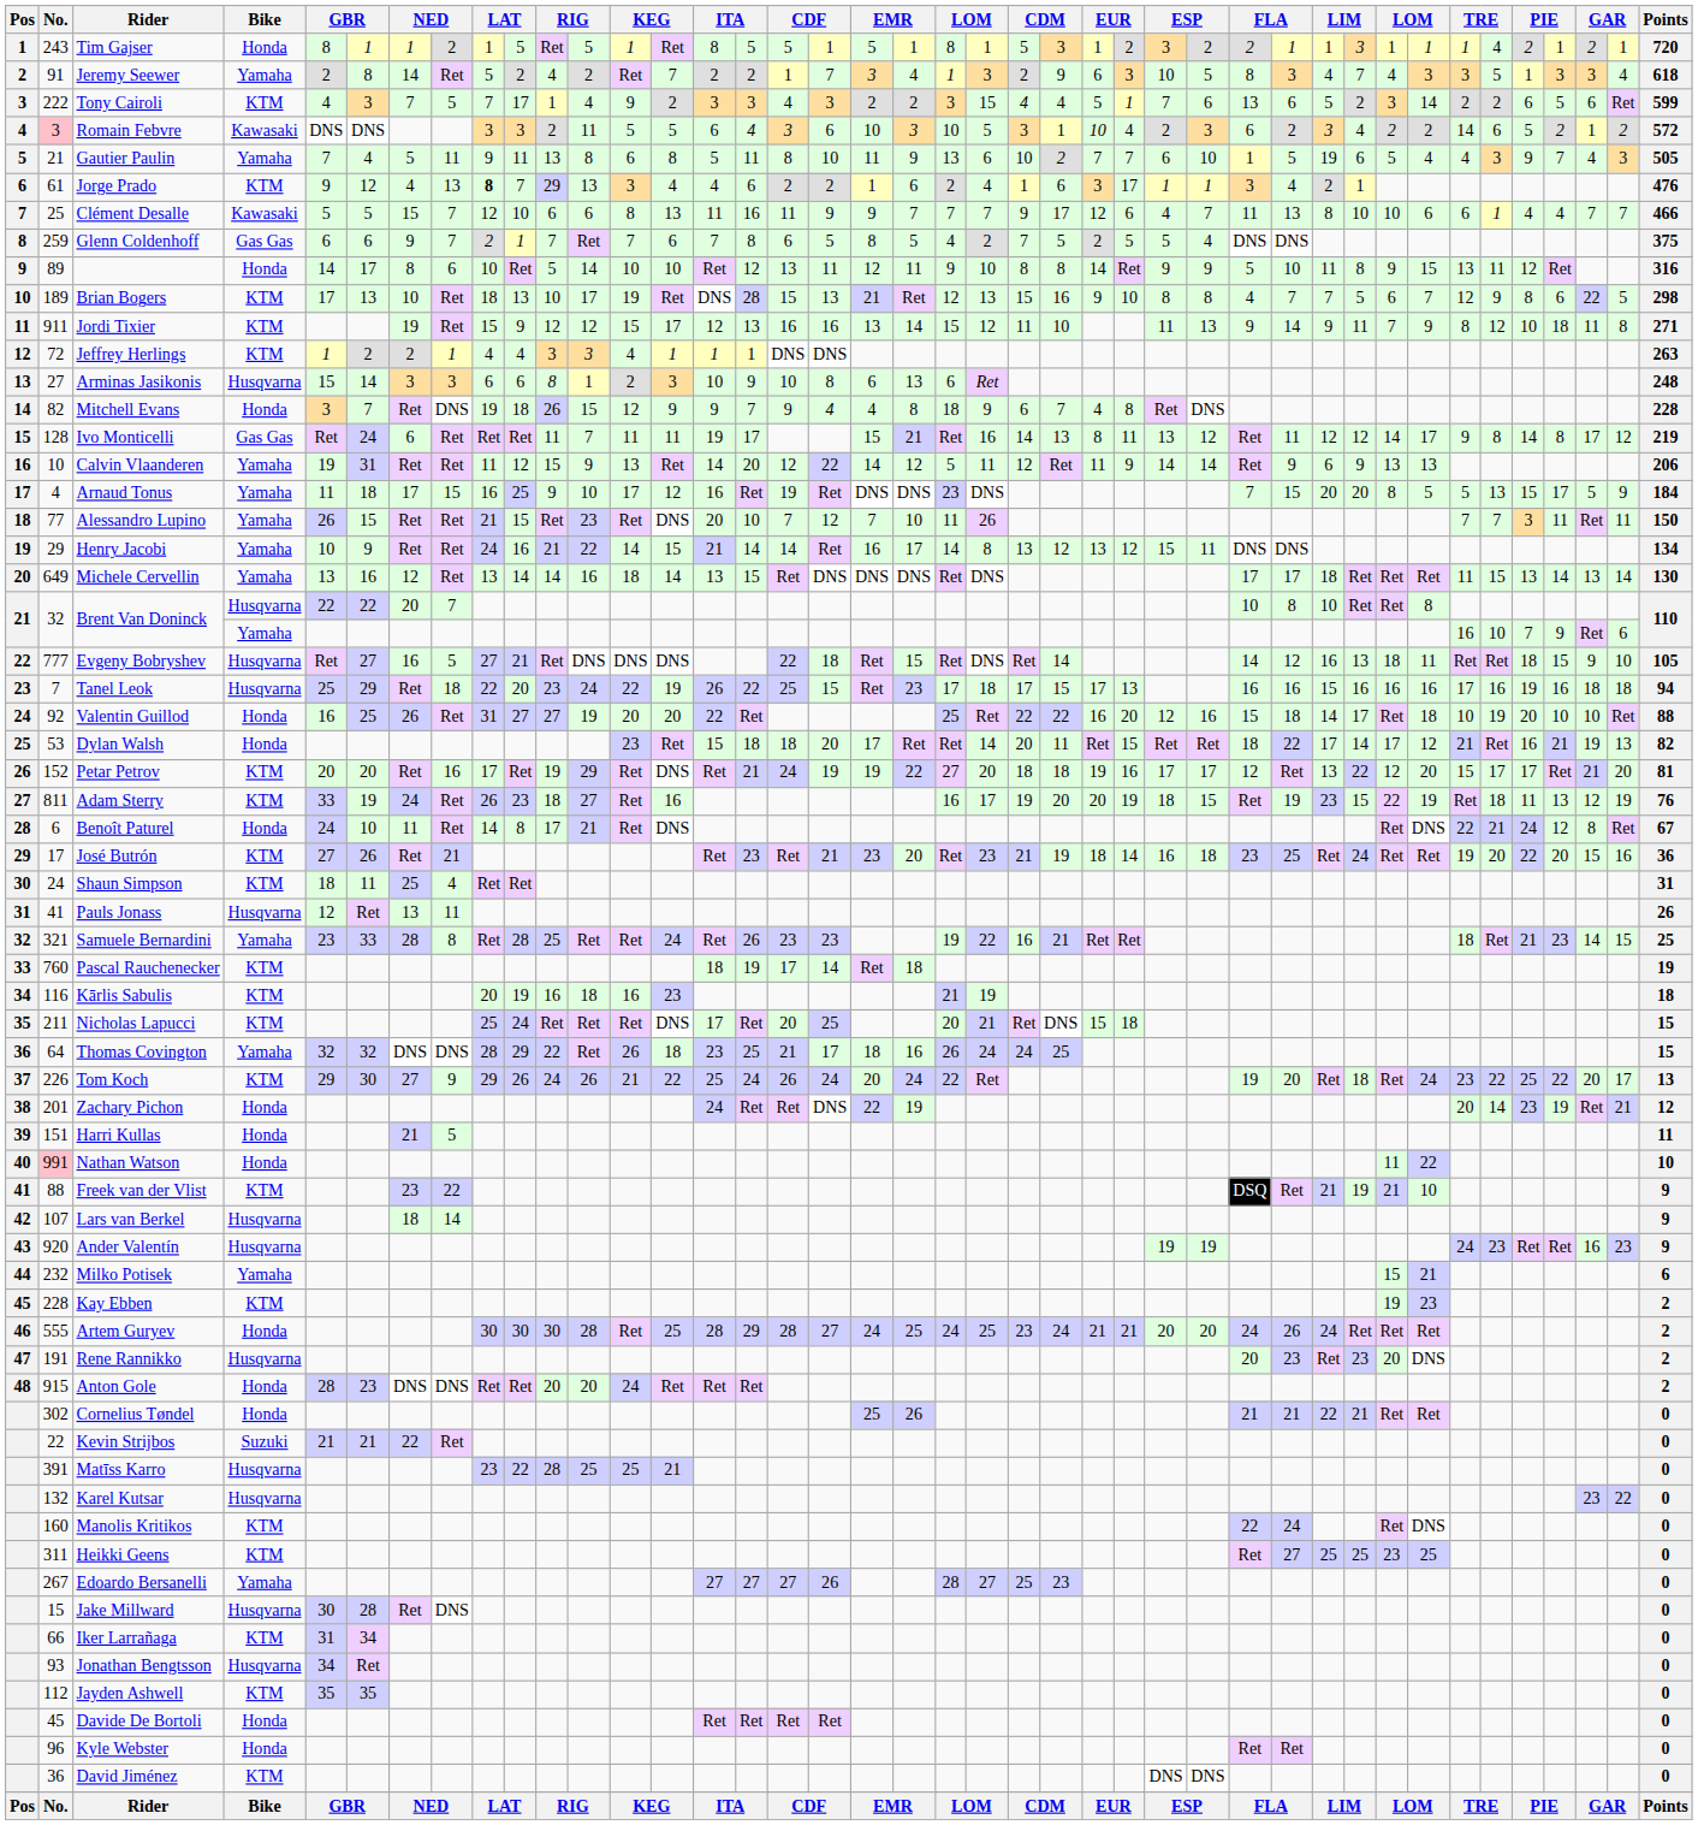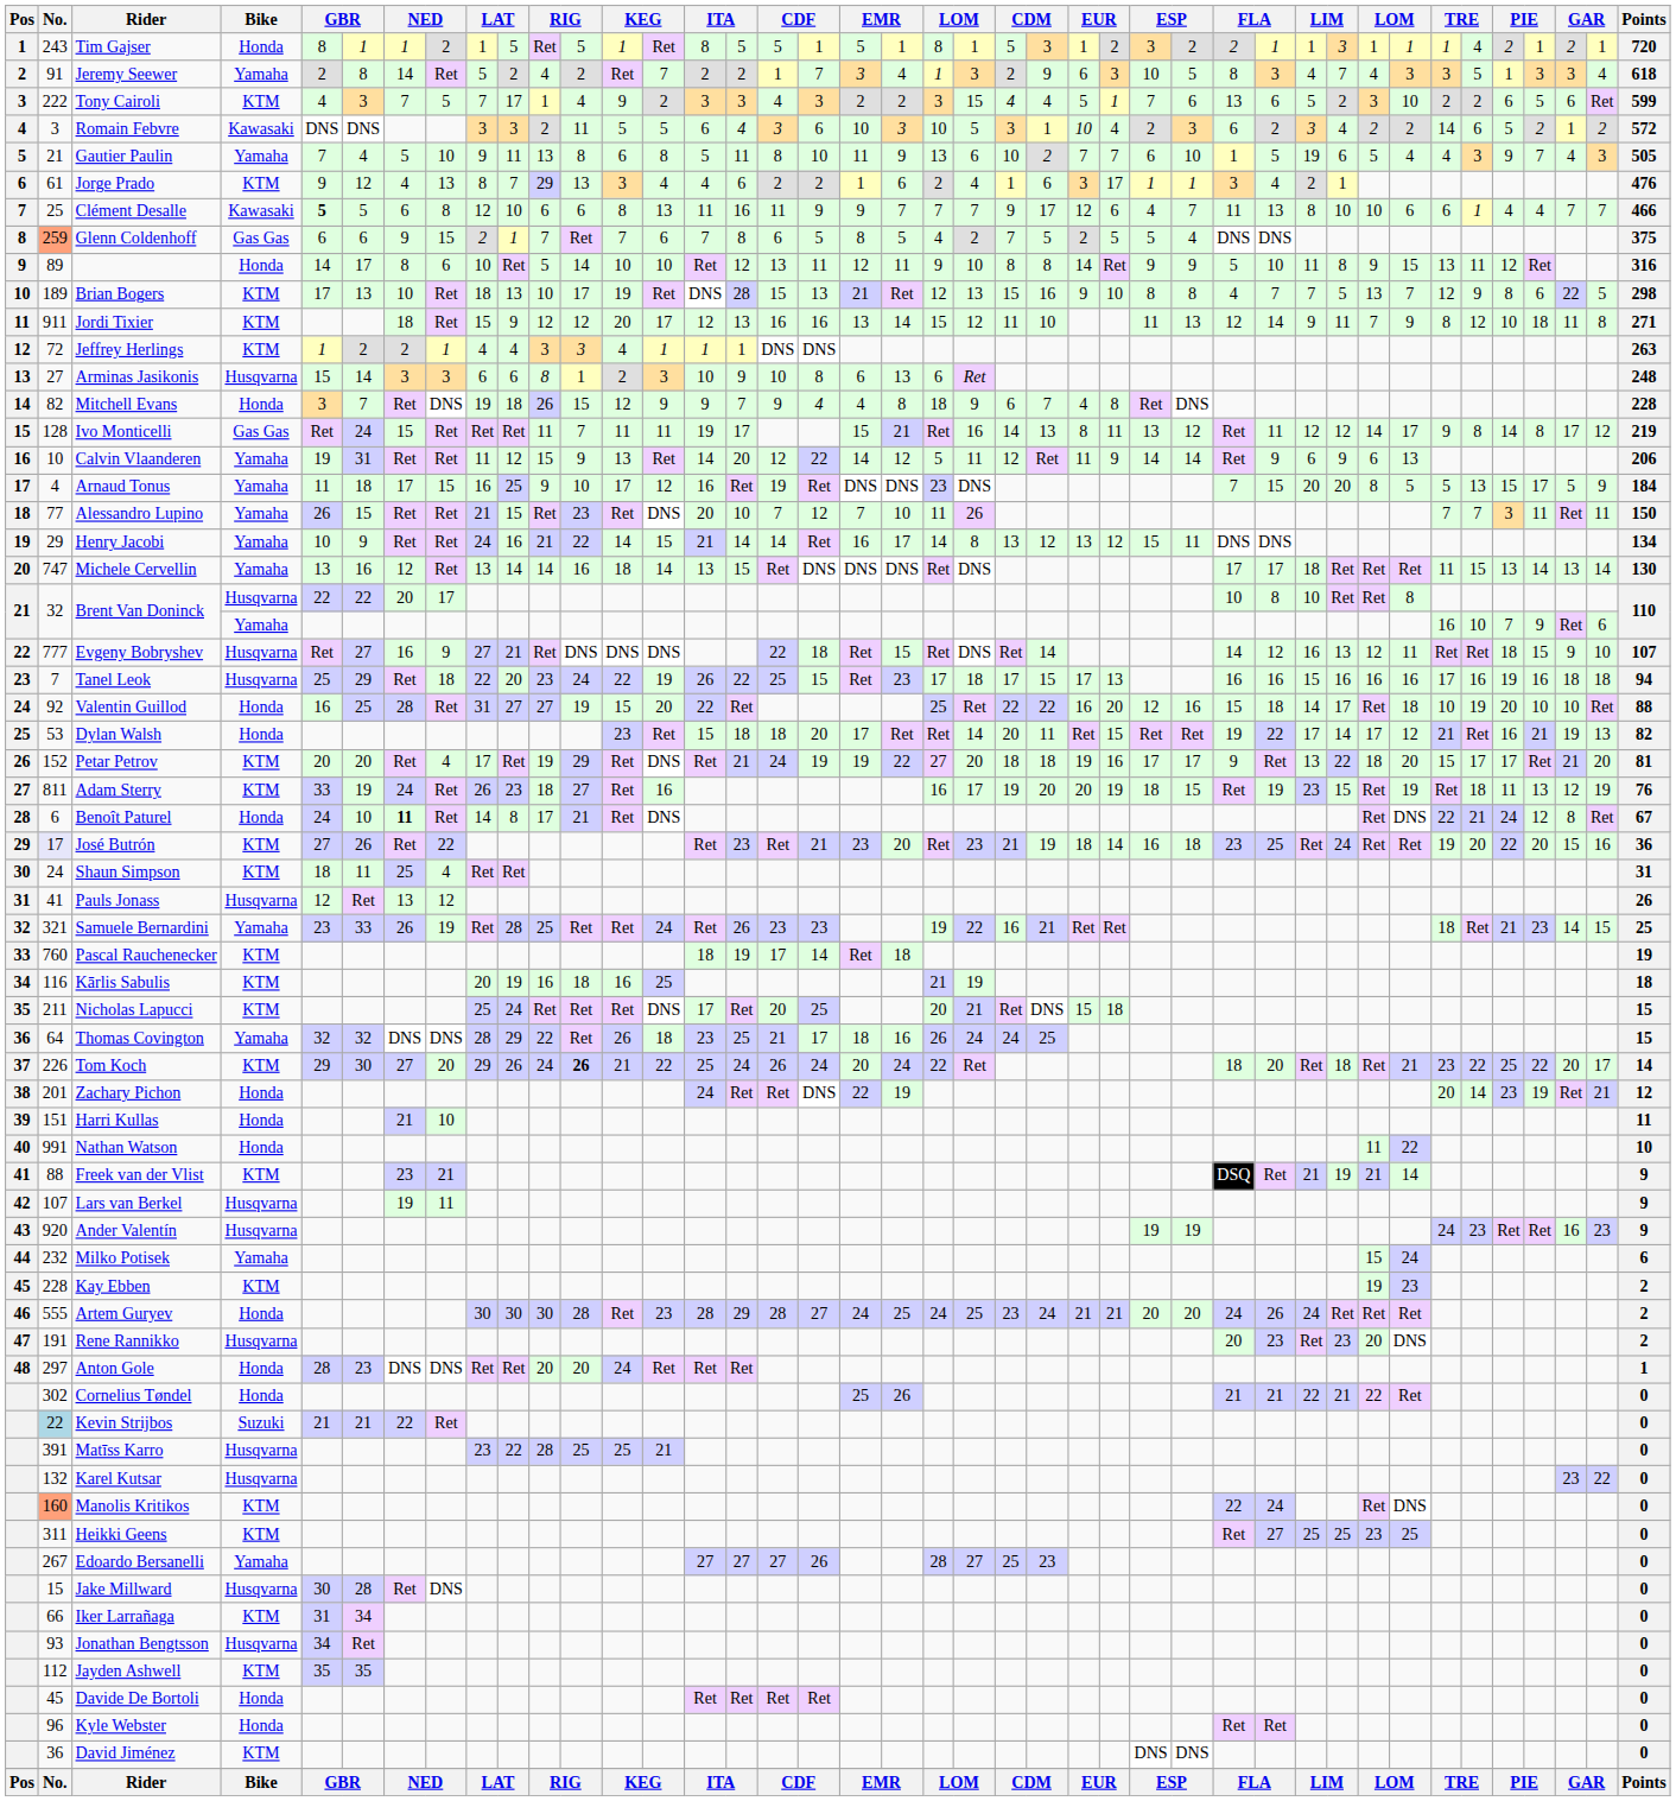Tony Cairoli | column 34: 14 -> 10
Romain Febvre | No.: pink background -> no background
Gautier Paulin | column 8: 11 -> 10
Jorge Prado | column 9: bold -> normal
Clément Desalle | column 5: normal -> bold
Clément Desalle | column 7: 15 -> 6
Clément Desalle | column 8: 7 -> 8
Glenn Coldenhoff | No.: no background -> lightsalmon background
Glenn Coldenhoff | column 8: 7 -> 15
Brian Bogers | column 33: 6 -> 13
Jordi Tixier | column 7: 19 -> 18
Jordi Tixier | column 13: 15 -> 20
Jordi Tixier | column 29: 9 -> 12
Ivo Monticelli | column 7: 6 -> 15
Calvin Vlaanderen | column 33: 13 -> 6
Michele Cervellin | No.: 649 -> 747
Brent Van Doninck / Husqvarna | column 8: 7 -> 17
Evgeny Bobryshev | column 8: 5 -> 9
Evgeny Bobryshev | column 33: 18 -> 12
Evgeny Bobryshev | Points: 105 -> 107
Valentin Guillod | column 7: 26 -> 28
Valentin Guillod | column 13: 20 -> 15
Dylan Walsh | column 29: 18 -> 19
Petar Petrov | column 8: 16 -> 4
Petar Petrov | column 29: 12 -> 9
Petar Petrov | column 33: 12 -> 18
Adam Sterry | column 33: 22 -> Ret
Benoît Paturel | column 7: normal -> bold
José Butrón | No.: no background -> lavender background
José Butrón | column 8: 21 -> 22
Pauls Jonass | column 8: 11 -> 12
Samuele Bernardini | column 7: 28 -> 26
Samuele Bernardini | column 8: 8 -> 19
Kārlis Sabulis | column 14: 23 -> 25
Tom Koch | column 8: 9 -> 20
Tom Koch | column 12: normal -> bold
Tom Koch | column 29: 19 -> 18
Tom Koch | column 34: 24 -> 21
Tom Koch | Points: 13 -> 14
Harri Kullas | column 8: 5 -> 10
Nathan Watson | No.: pink background -> no background
Freek van der Vlist | column 8: 22 -> 21
Freek van der Vlist | column 34: 10 -> 14
Lars van Berkel | column 7: 18 -> 19
Lars van Berkel | column 8: 14 -> 11
Milko Potisek | column 34: 21 -> 24
Artem Guryev | column 14: 25 -> 23
Anton Gole | No.: 915 -> 297
Anton Gole | Points: 2 -> 1
Cornelius Tøndel | column 33: Ret -> 22
Kevin Strijbos | No.: no background -> lightblue background
Manolis Kritikos | No.: no background -> lightsalmon background
